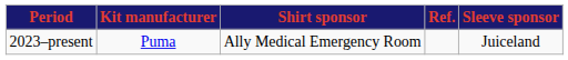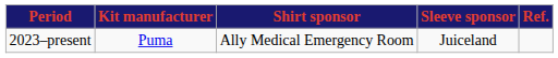columns swapped: Sleeve sponsor <-> Ref.
